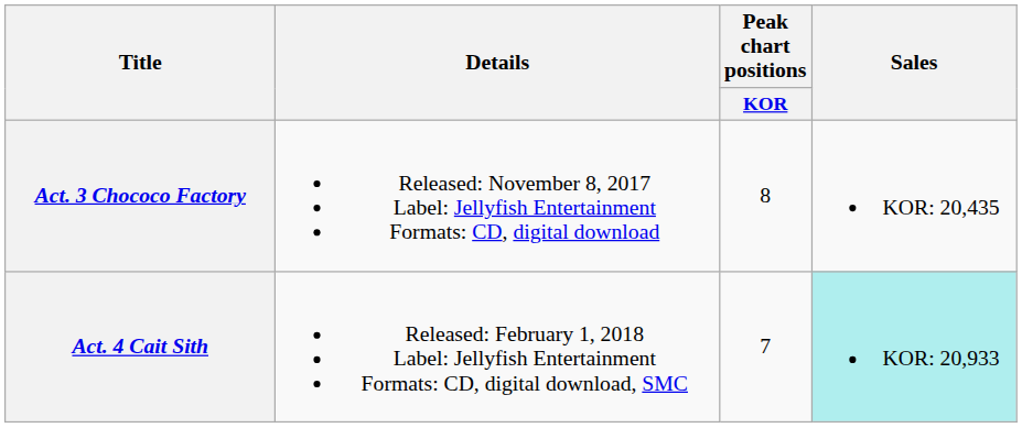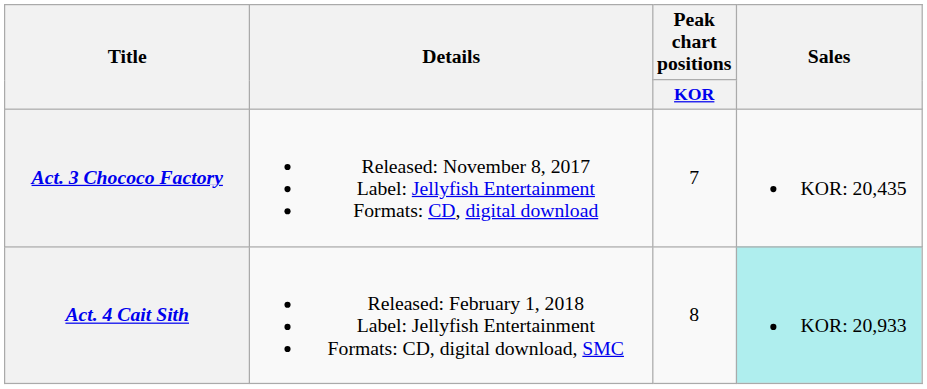Act. 3 Chococo Factory | Peak chart positions / KOR: 8 -> 7
Act. 4 Cait Sith | Peak chart positions / KOR: 7 -> 8
